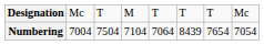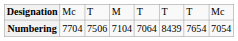Numbering | column 2: 7004 -> 7704
Numbering | column 3: 7504 -> 7506
